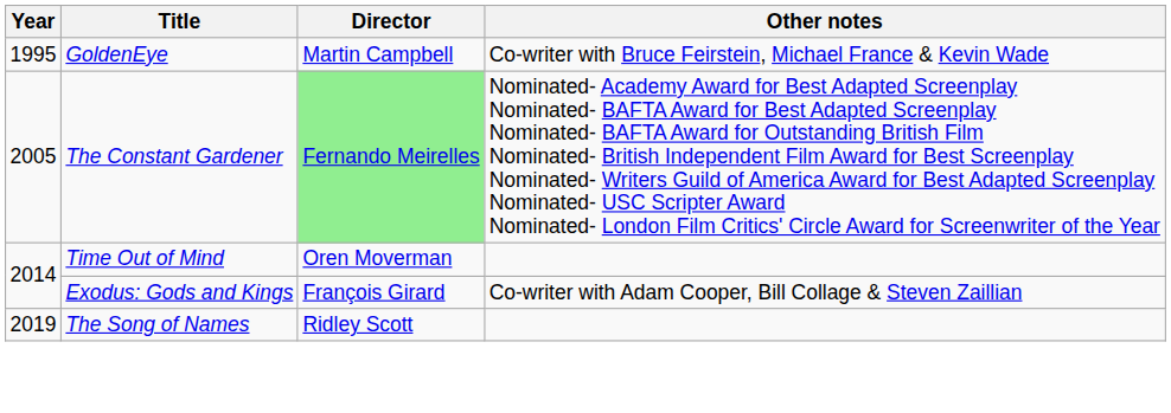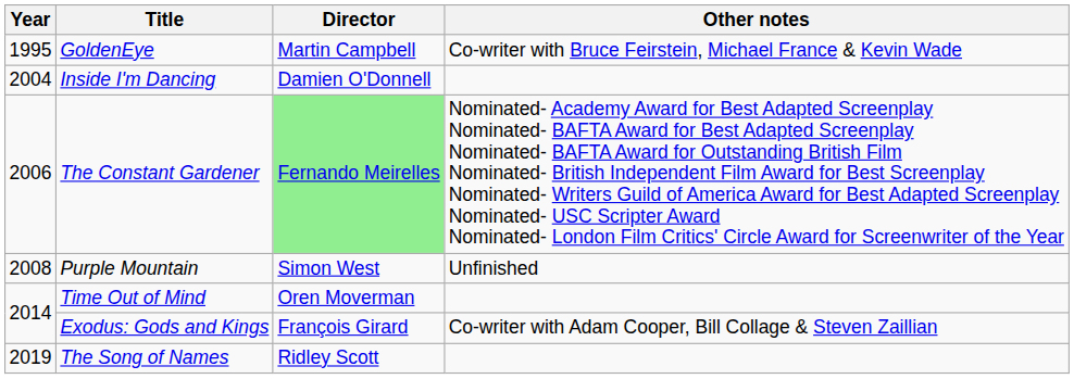+ row: 2004 | Inside I'm Dancing | Damien O'Donnell
The Constant Gardener | Year: 2005 -> 2006
+ row: 2008 | Purple Mountain | Simon West | Unfinished
